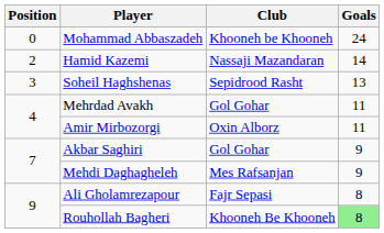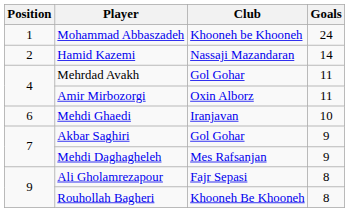Mohammad Abbaszadeh | Position: 0 -> 1
- row: 3 | Soheil Haghshenas | Sepidrood Rasht | 13
+ row: 6 | Mehdi Ghaedi | Iranjavan | 10
Rouhollah Bagheri | Goals: lightgreen background -> no background
